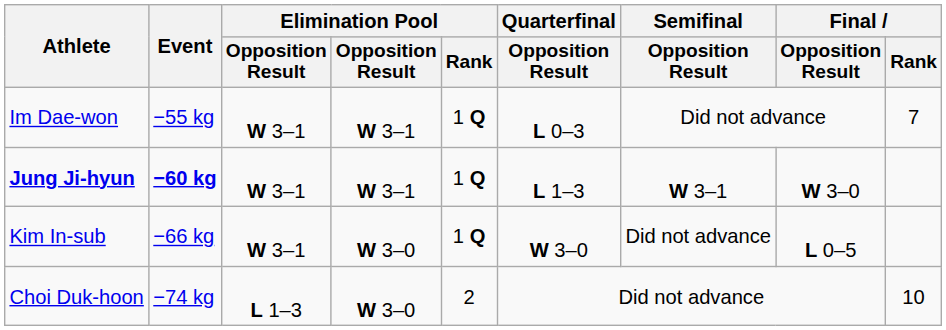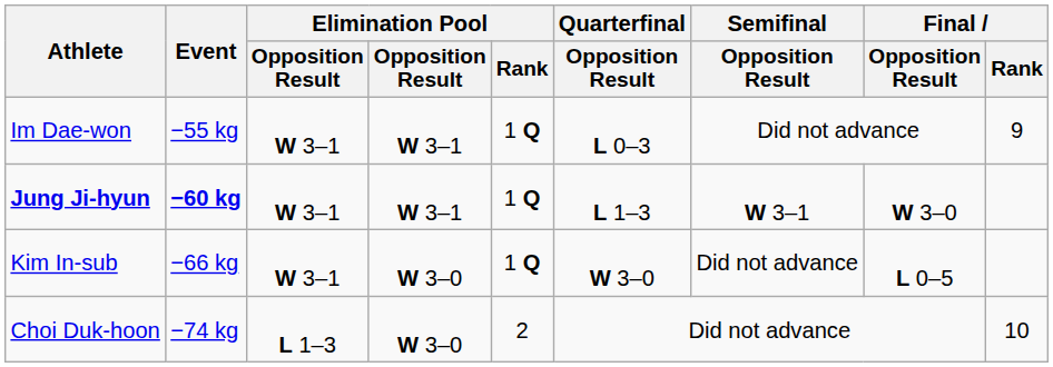Im Dae-won | Final / Rank: 7 -> 9
